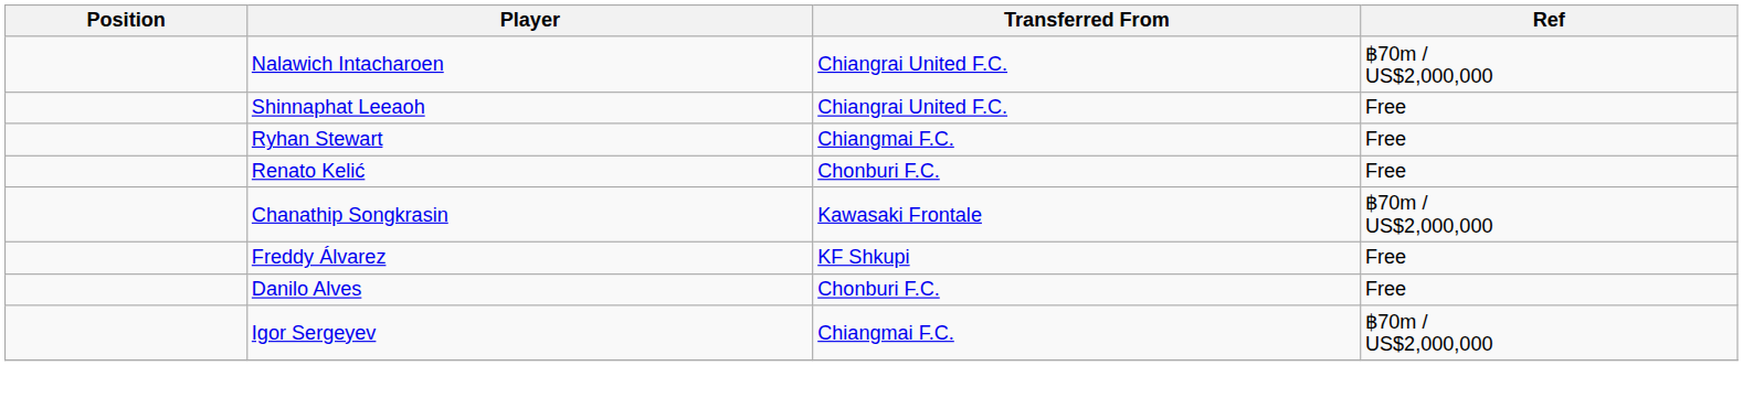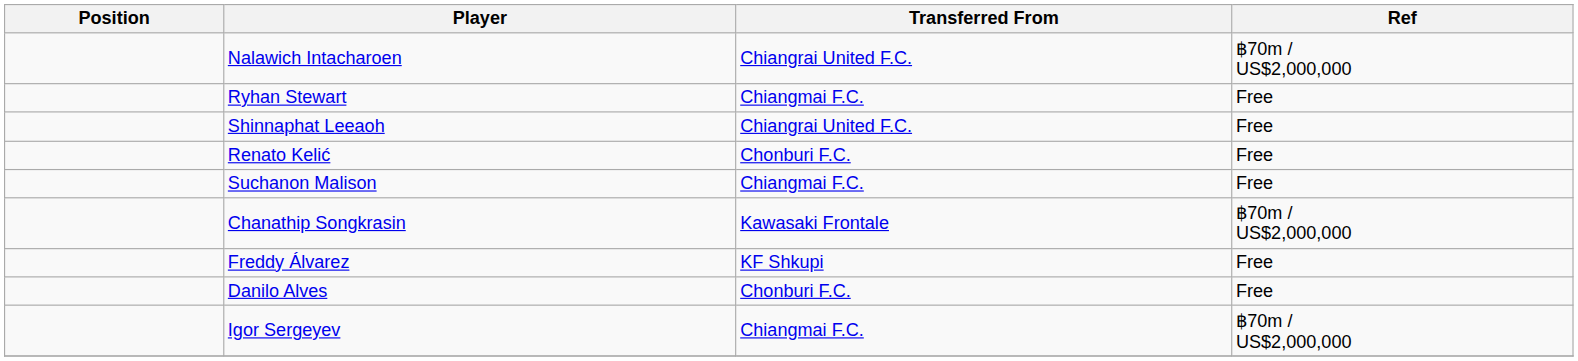rows swapped: Ryhan Stewart <-> Shinnaphat Leeaoh
+ row: Suchanon Malison | Chiangmai F.C. | Free
